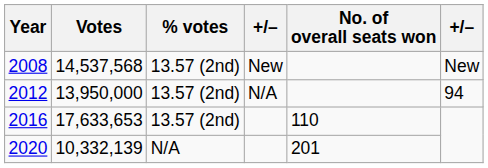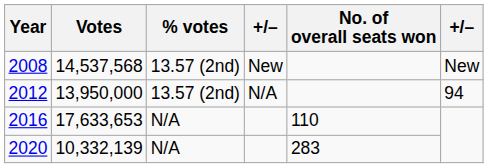2016 | % votes: 13.57 (2nd) -> N/A
2020 | No. of overall seats won: 201 -> 283
